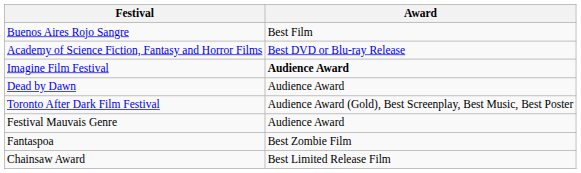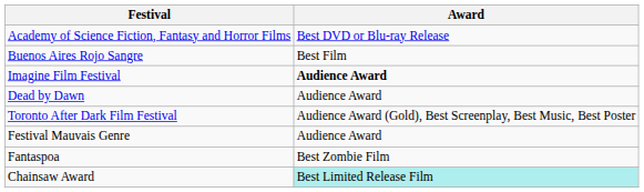rows swapped: Academy of Science Fiction, Fantasy and Horror Films <-> Buenos Aires Rojo Sangre
Chainsaw Award | Award: no background -> paleturquoise background
